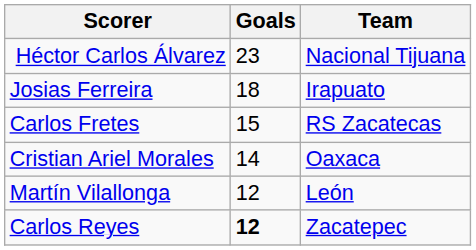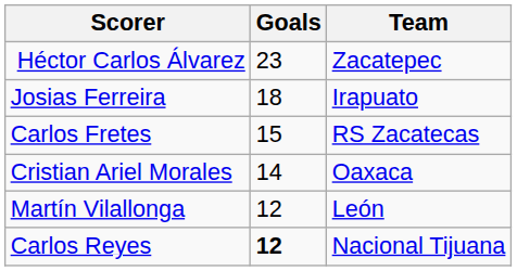Héctor Carlos Álvarez | Team: Nacional Tijuana -> Zacatepec
Carlos Reyes | Team: Zacatepec -> Nacional Tijuana
